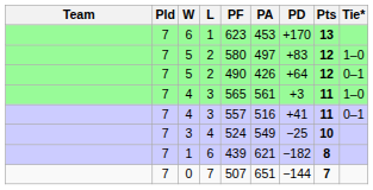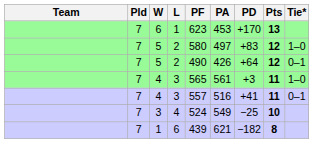- row: 7 | 0 | 7 | 507 | 651 | −144 | 7
